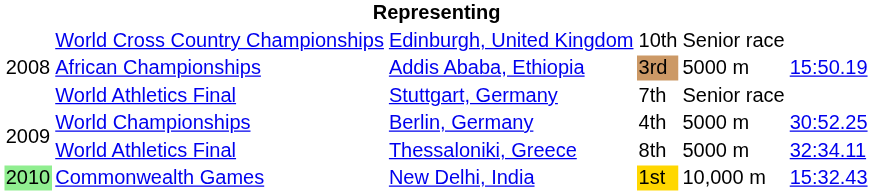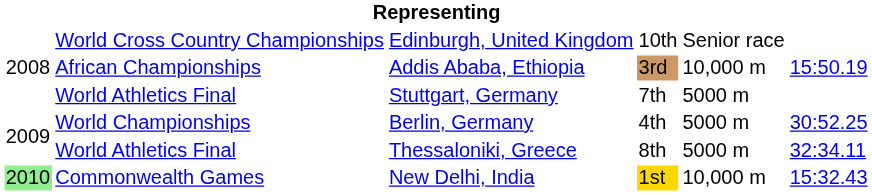Addis Ababa, Ethiopia | column 5: 5000 m -> 10,000 m
Stuttgart, Germany | column 5: Senior race -> 5000 m
